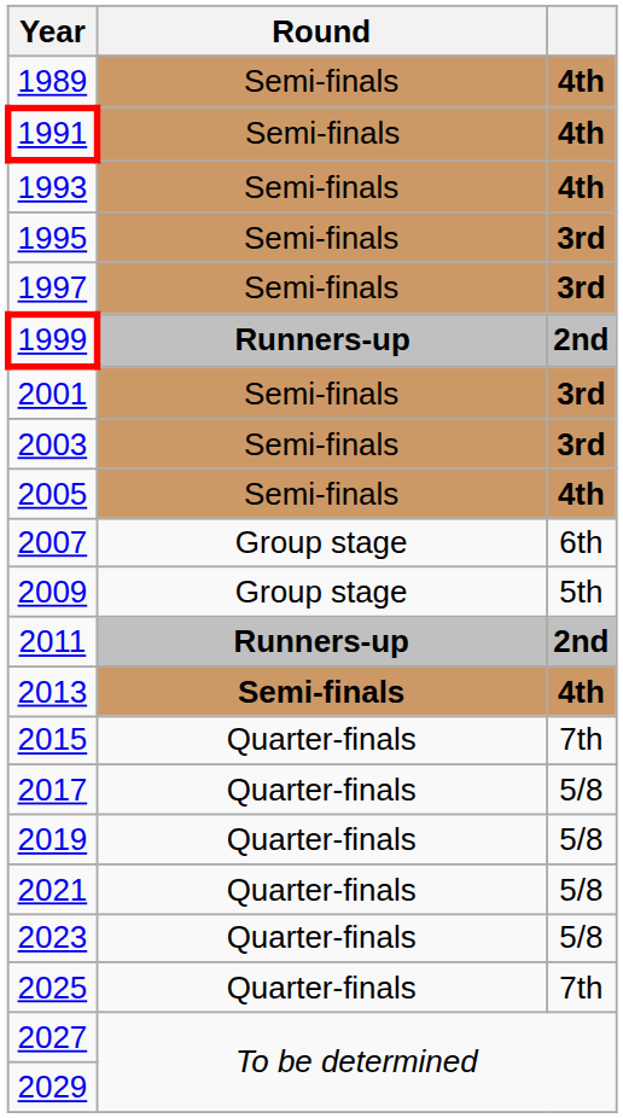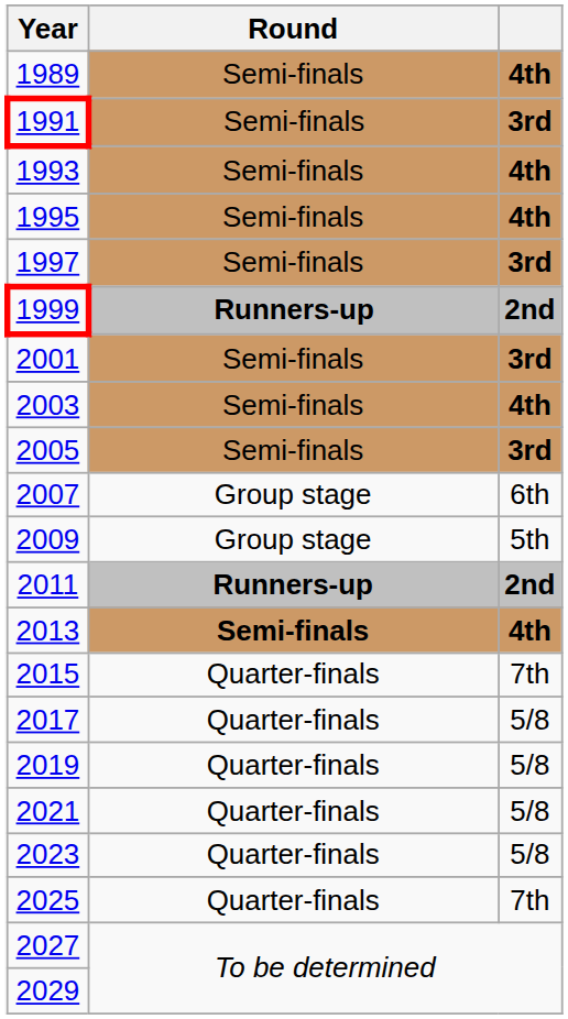1991 | column 3: 4th -> 3rd
1995 | column 3: 3rd -> 4th
2003 | column 3: 3rd -> 4th
2005 | column 3: 4th -> 3rd
